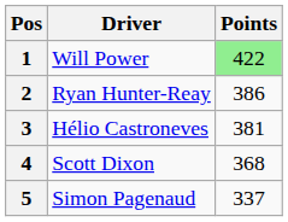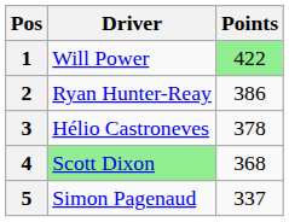3 | Points: 381 -> 378
4 | Driver: no background -> lightgreen background
